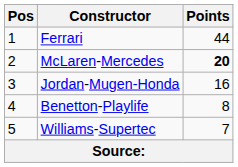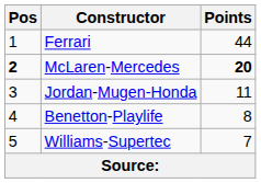McLaren-Mercedes | Pos: normal -> bold
Jordan-Mugen-Honda | Points: 16 -> 11
